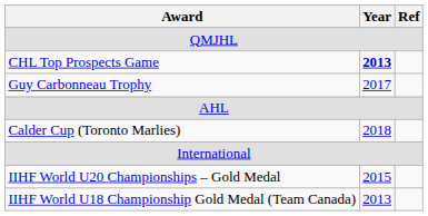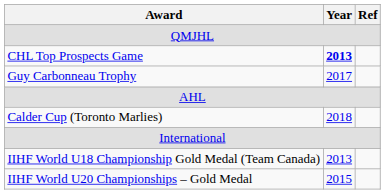rows swapped: IIHF World U18 Championship Gold Medal (Team Canada) <-> IIHF World U20 Championships – Gold Medal
